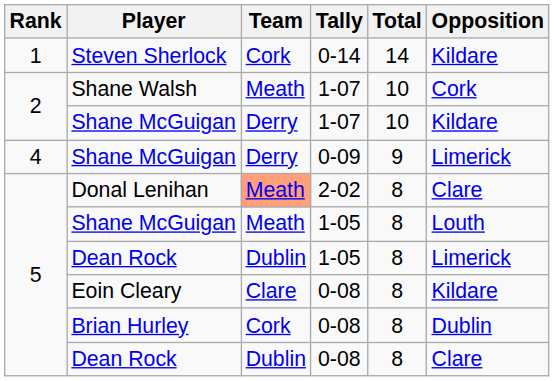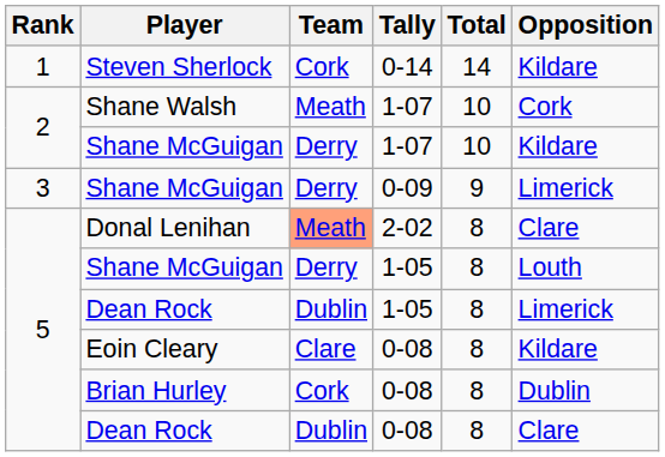Shane McGuigan / 0-09 | Rank: 4 -> 3
Shane McGuigan / 1-05 | Team: Meath -> Derry
